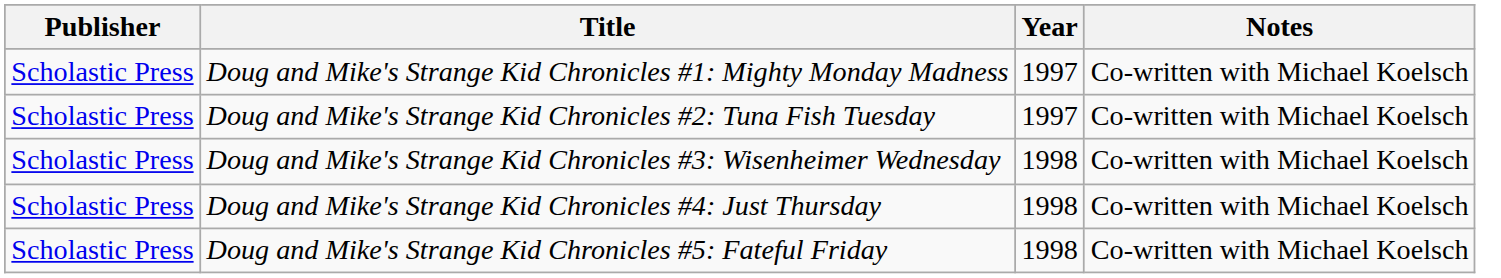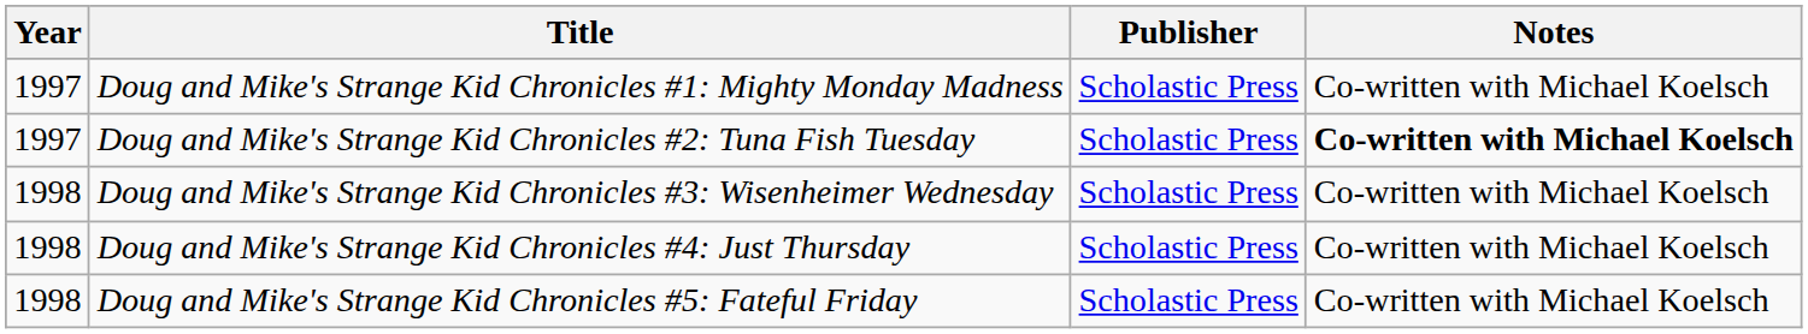columns swapped: Year <-> Publisher
Doug and Mike's Strange Kid Chronicles #2: Tuna Fish Tuesday | Notes: normal -> bold
